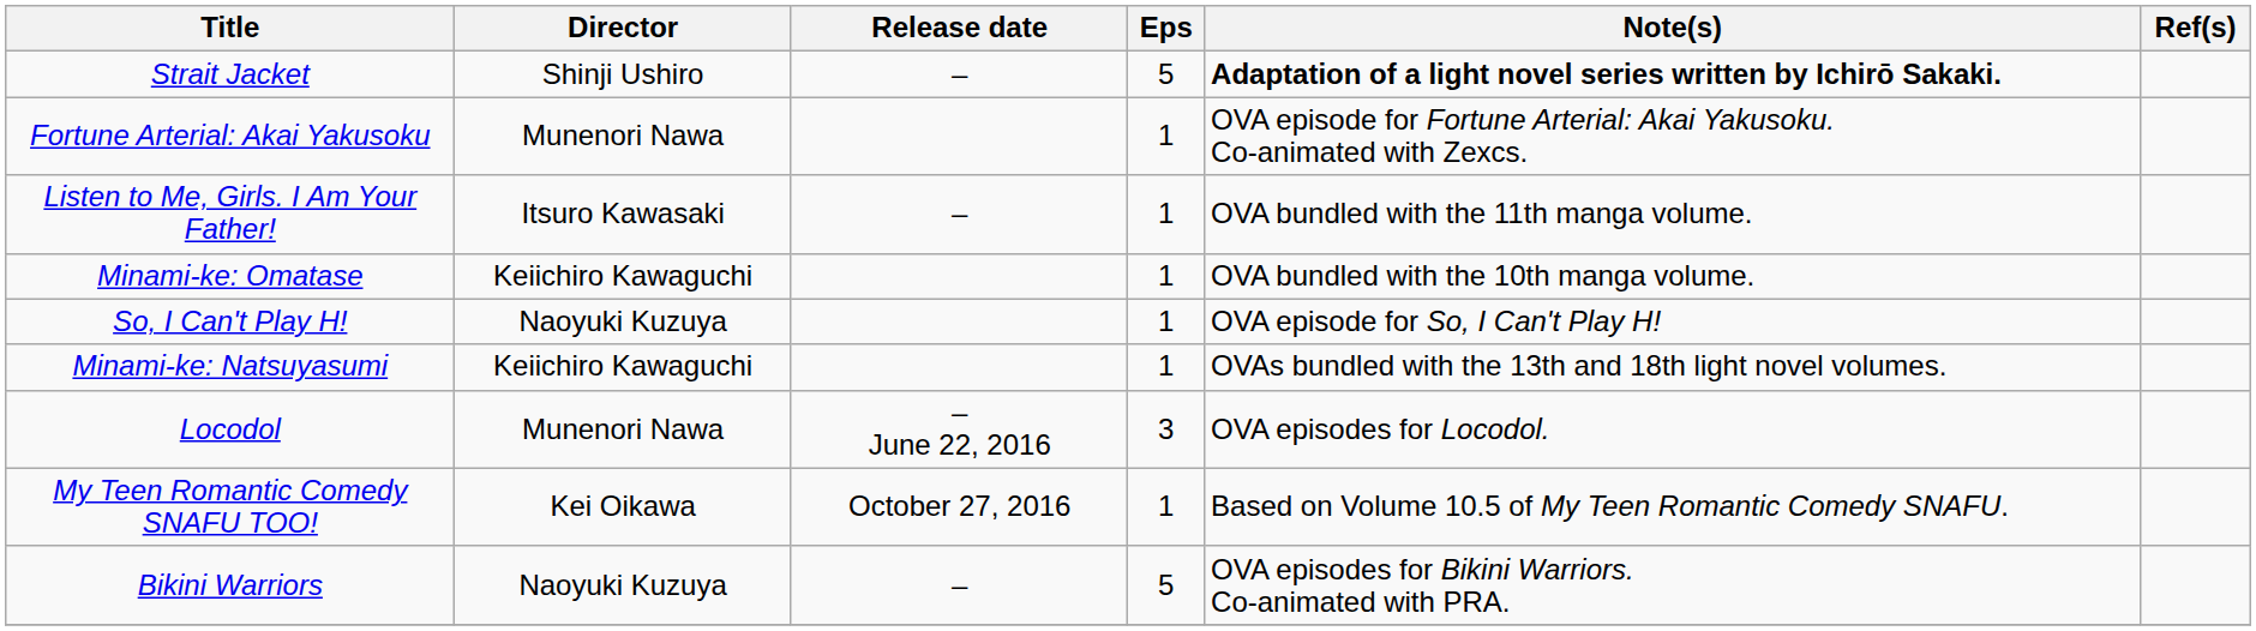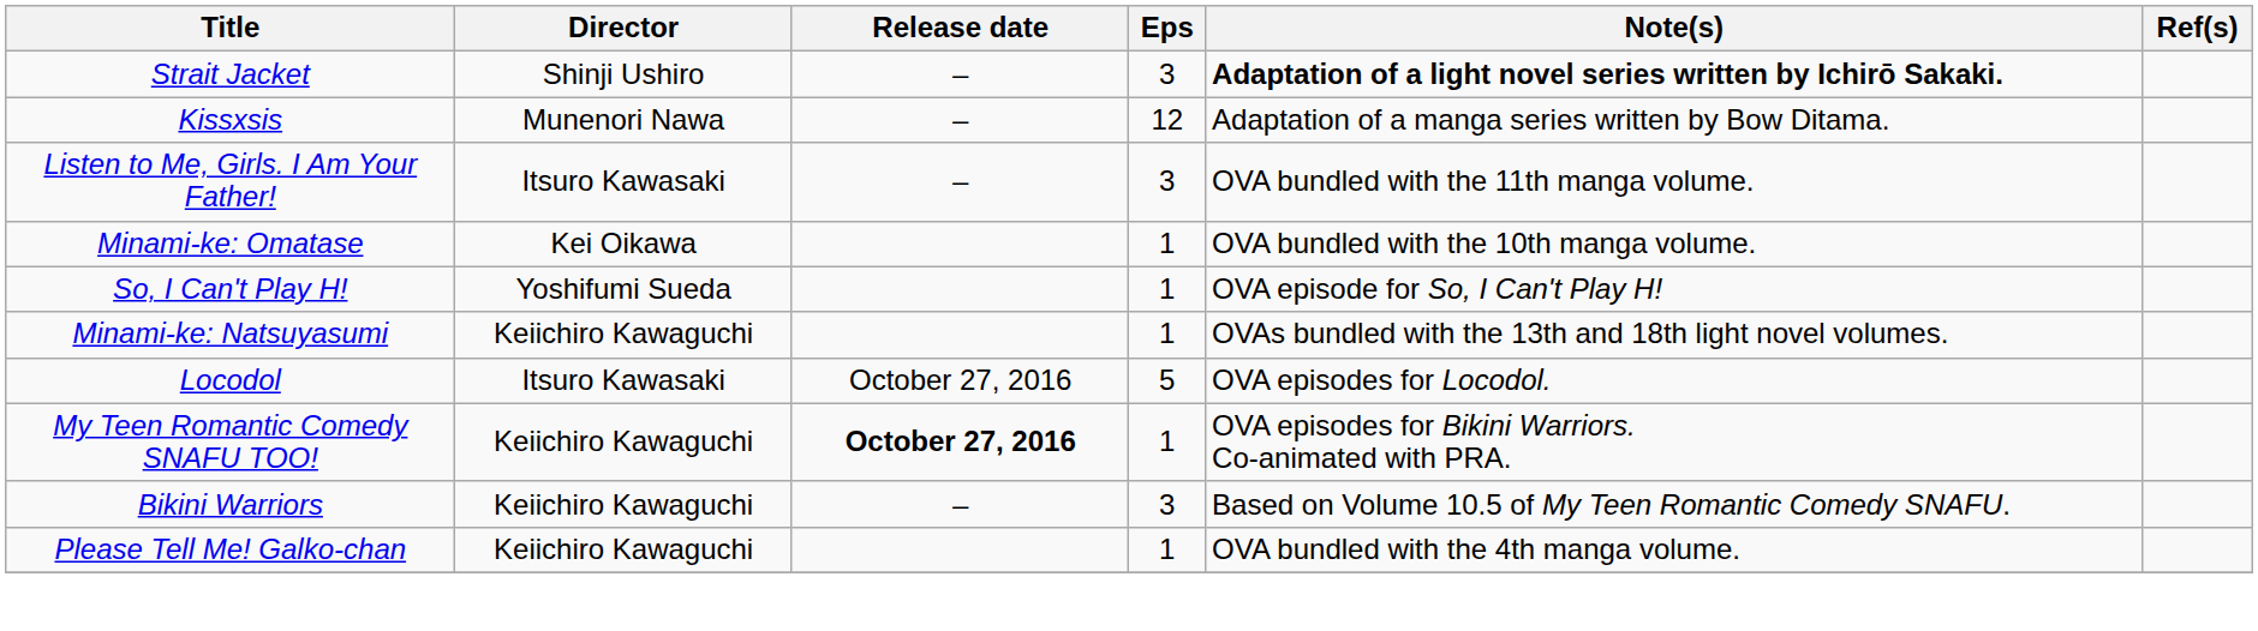Strait Jacket | Eps: 5 -> 3
+ row: Kissxsis | Munenori Nawa | – | 12 | Adaptation of a manga series written by Bow Ditama.
- row: Fortune Arterial: Akai Yakusoku | Munenori Nawa | 1 | OVA episode for Fortune Arterial: Akai Yakusoku. Co-animated with Zexcs.
Listen to Me, Girls. I Am Your Father! | Eps: 1 -> 3
Minami-ke: Omatase | Director: Keiichiro Kawaguchi -> Kei Oikawa
So, I Can't Play H! | Director: Naoyuki Kuzuya -> Yoshifumi Sueda
Locodol | Director: Munenori Nawa -> Itsuro Kawasaki
Locodol | Release date: – June 22, 2016 -> October 27, 2016
Locodol | Eps: 3 -> 5
My Teen Romantic Comedy SNAFU TOO! | Director: Kei Oikawa -> Keiichiro Kawaguchi
My Teen Romantic Comedy SNAFU TOO! | Release date: normal -> bold
My Teen Romantic Comedy SNAFU TOO! | Note(s): Based on Volume 10.5 of My Teen Romantic Comedy SNAFU. -> OVA episodes for Bikini Warriors. Co-animated with PRA.
Bikini Warriors | Director: Naoyuki Kuzuya -> Keiichiro Kawaguchi
Bikini Warriors | Eps: 5 -> 3
Bikini Warriors | Note(s): OVA episodes for Bikini Warriors. Co-animated with PRA. -> Based on Volume 10.5 of My Teen Romantic Comedy SNAFU.
+ row: Please Tell Me! Galko-chan | Keiichiro Kawaguchi | 1 | OVA bundled with the 4th manga volume.
